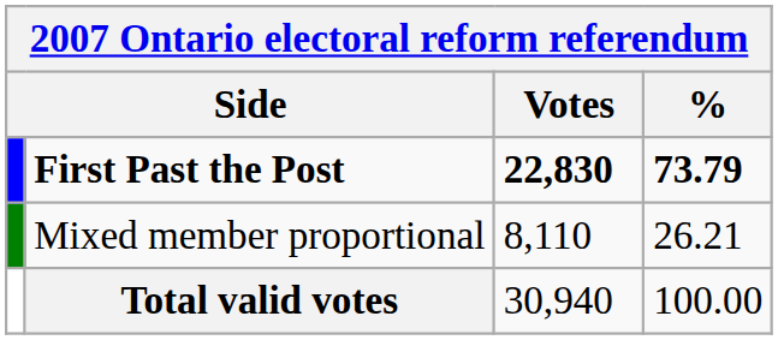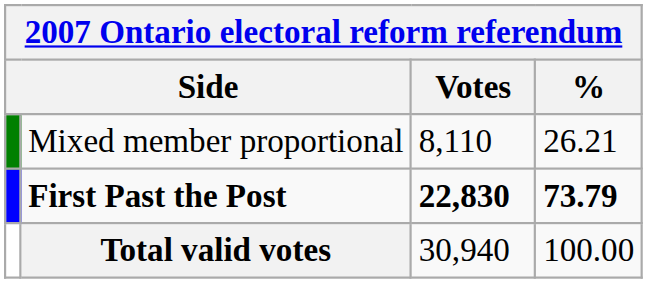rows swapped: First Past the Post <-> Mixed member proportional
